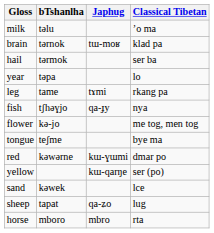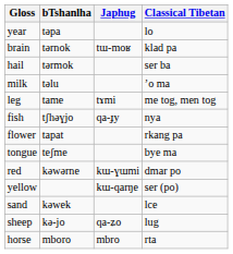rows swapped: year <-> milk
leg | Classical Tibetan: rkang pa -> me tog, men tog
flower | bTshanlha: kə-jo -> tapat
flower | Classical Tibetan: me tog, men tog -> rkang pa
sheep | bTshanlha: tapat -> kə-jo
